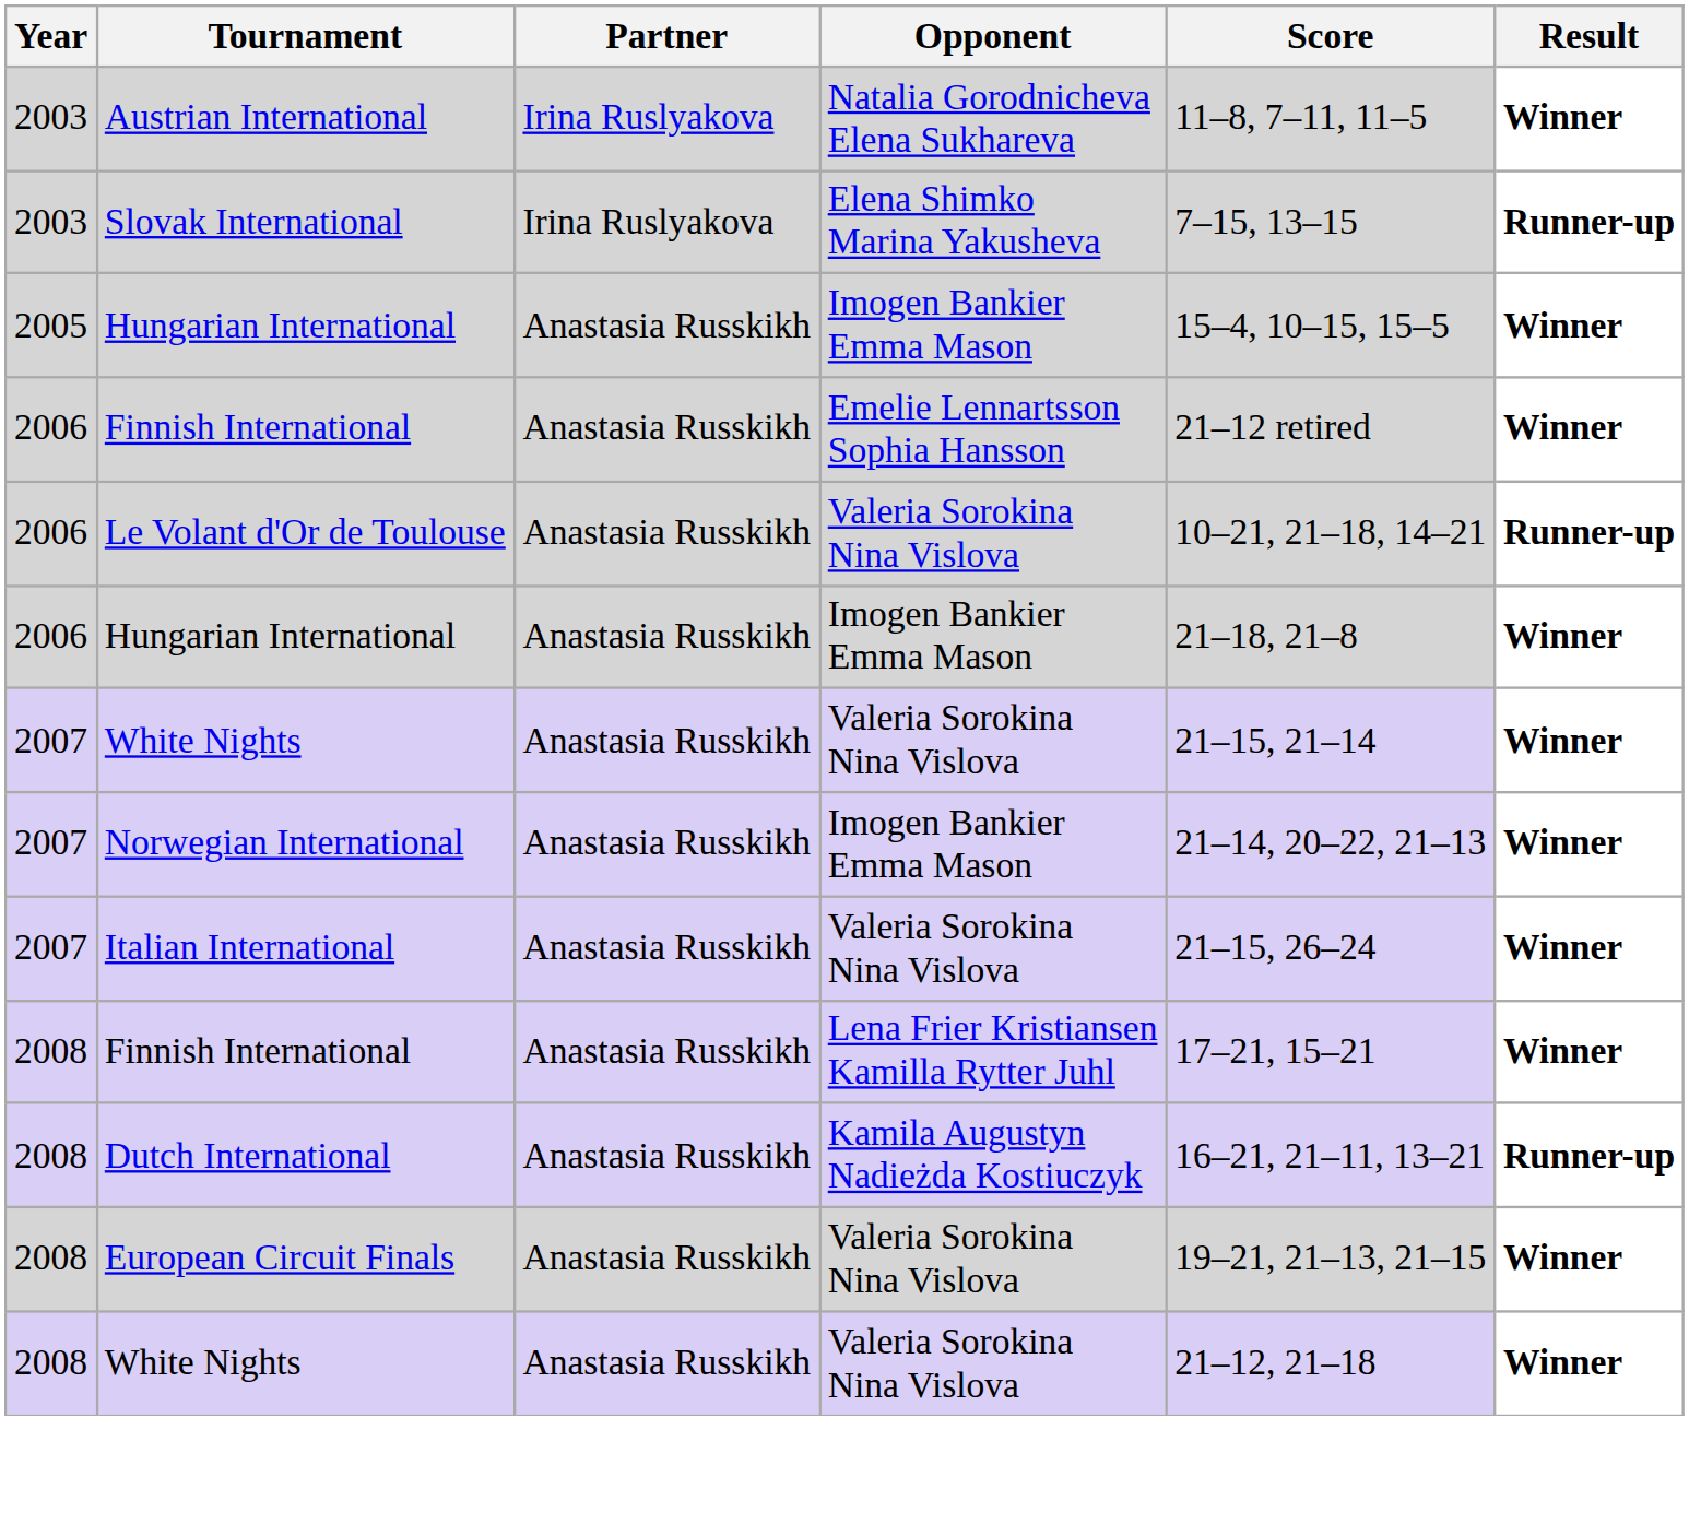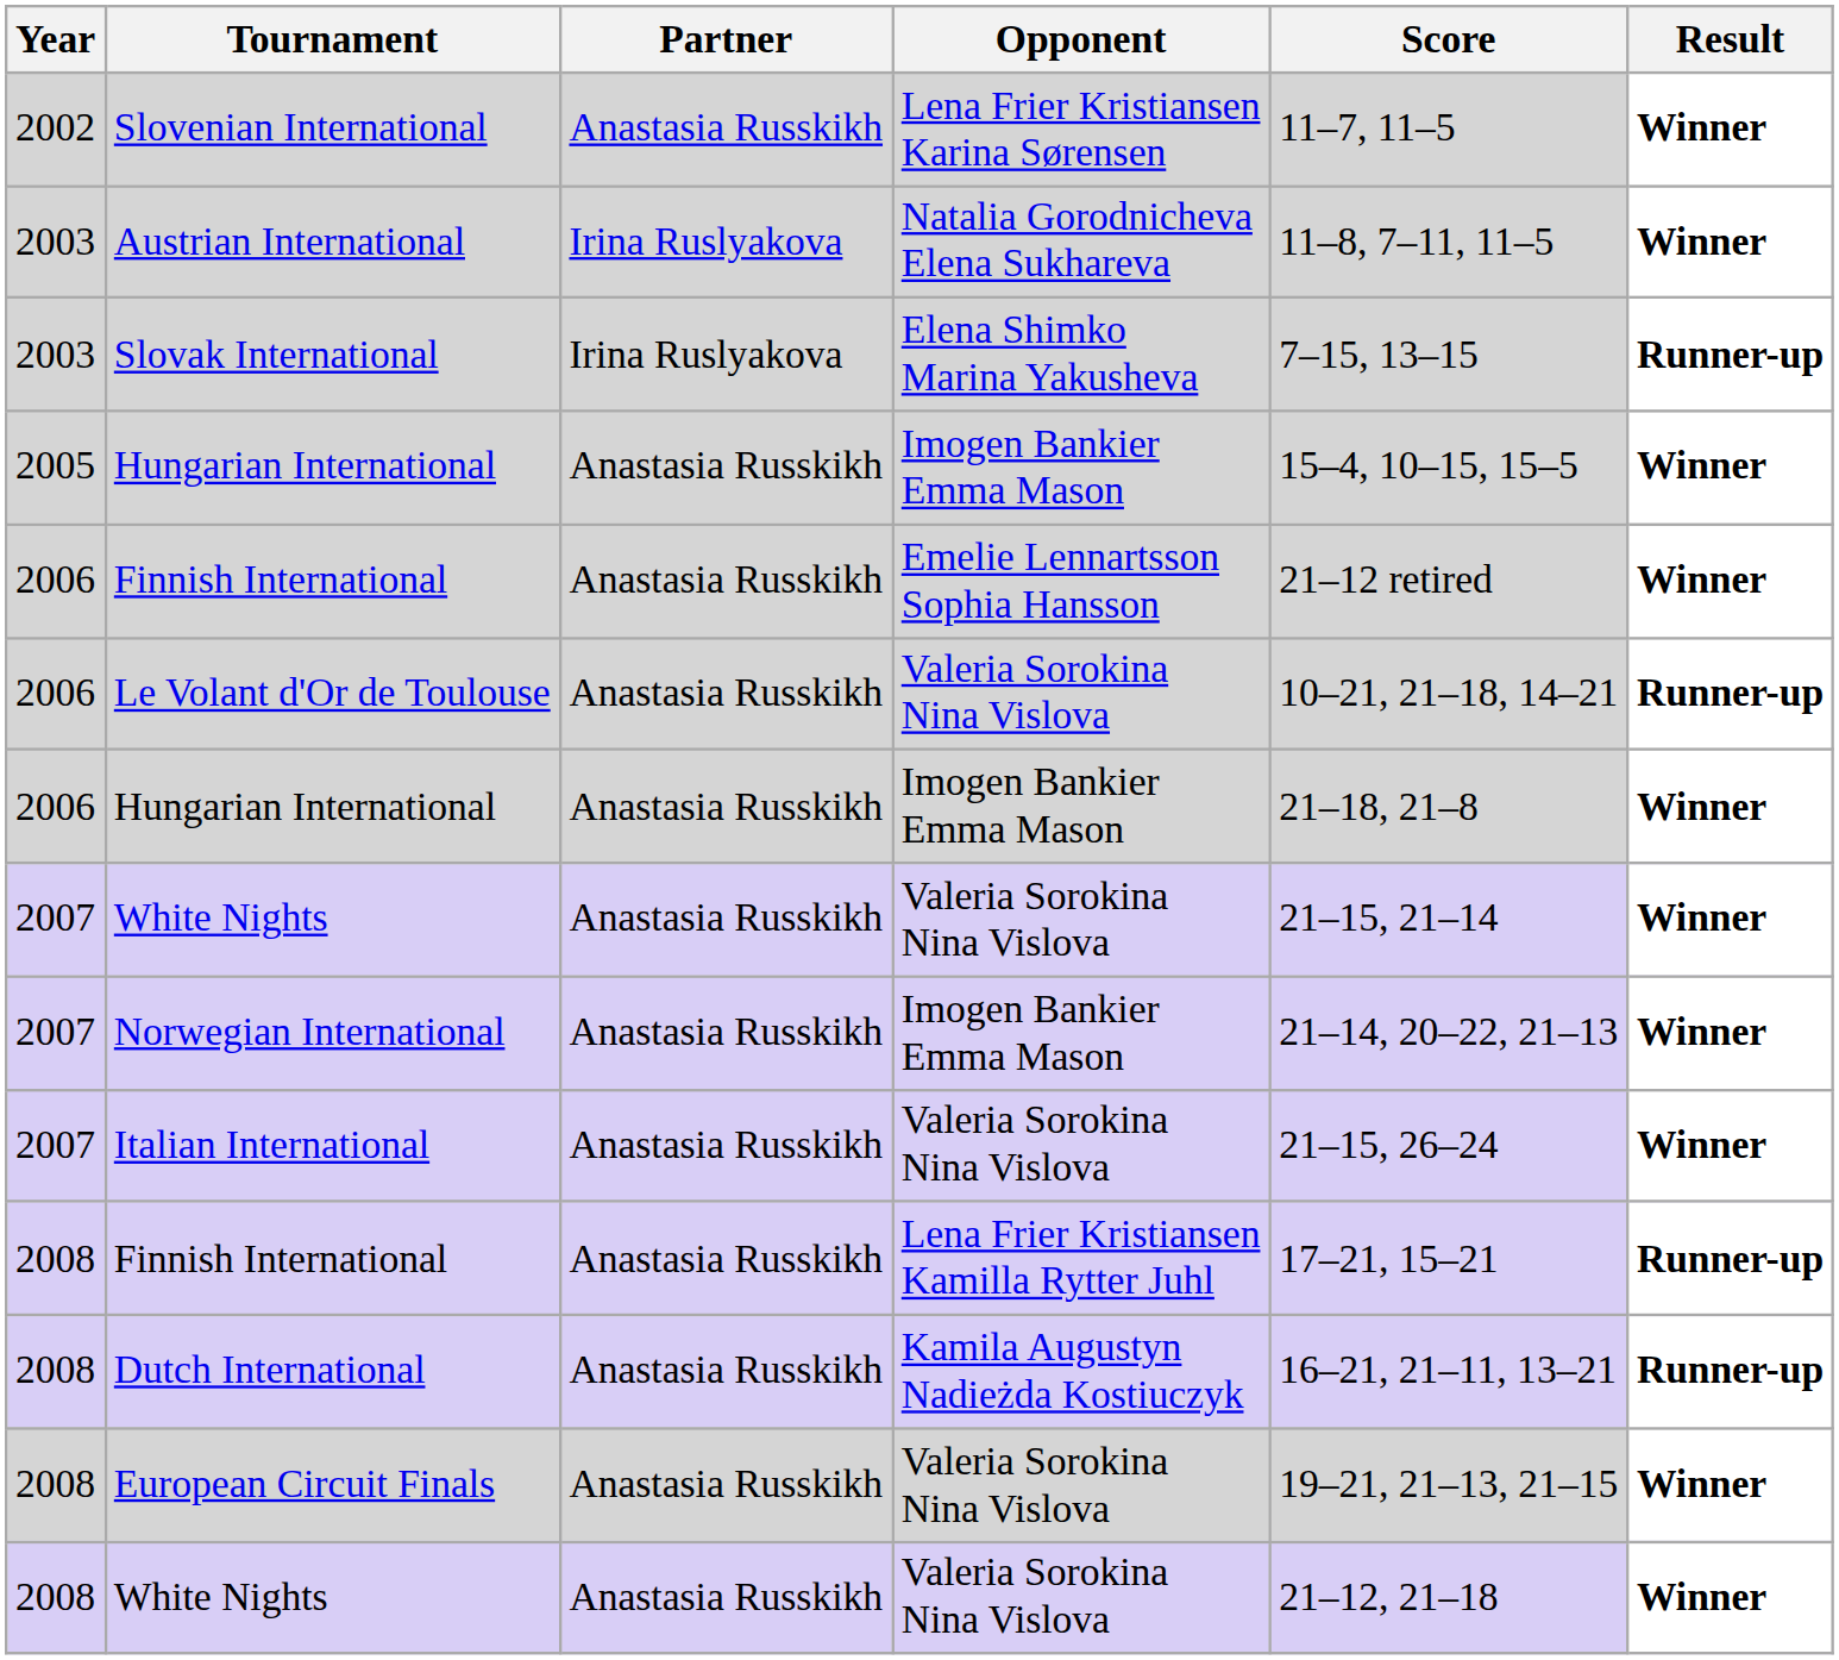+ row: 2002 | Slovenian International | Anastasia Russkikh | Lena Frier Kristiansen Karina Sørensen | 11–7, 11–5 | Winner
2008 / Finnish International | Result: Winner -> Runner-up
